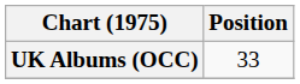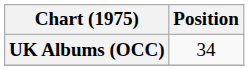UK Albums (OCC) | Position: 33 -> 34
